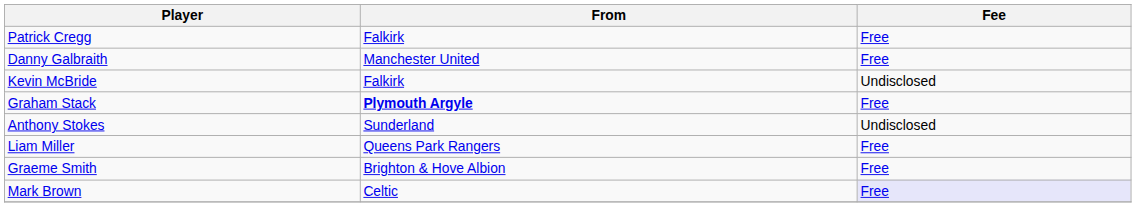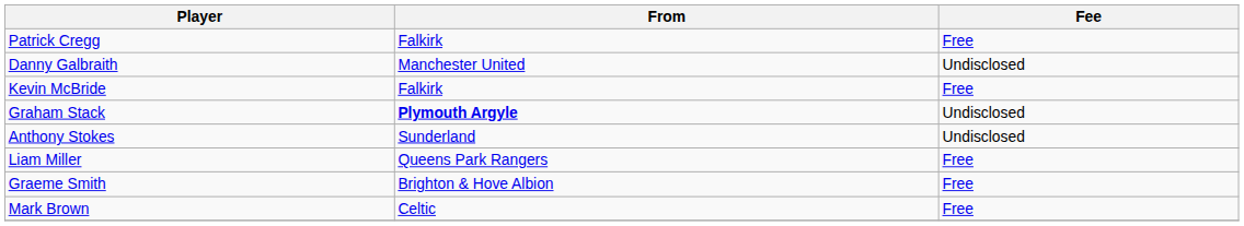Danny Galbraith | Fee: Free -> Undisclosed
Kevin McBride | Fee: Undisclosed -> Free
Graham Stack | Fee: Free -> Undisclosed
Mark Brown | Fee: lavender background -> no background
